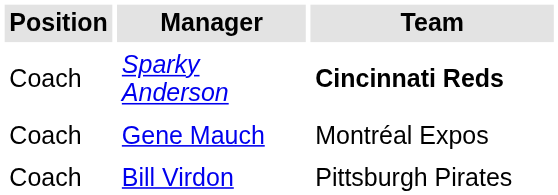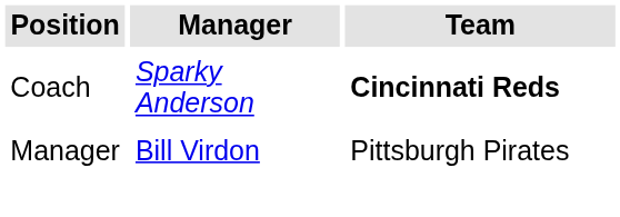- row: Coach | Gene Mauch | Montréal Expos
Bill Virdon | Position: Coach -> Manager
